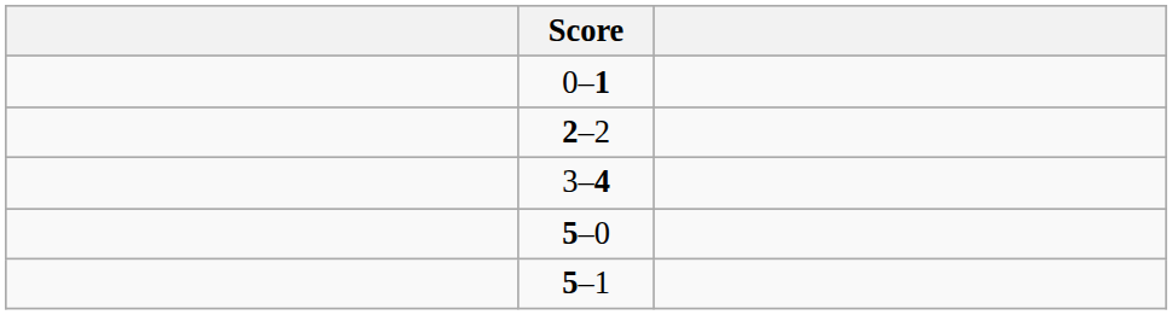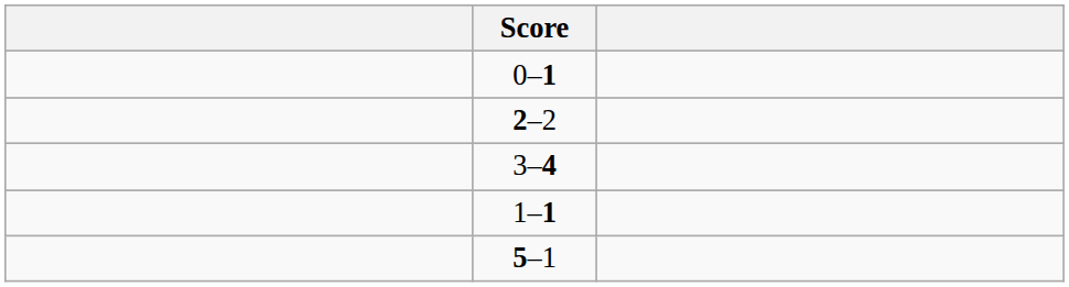- row: 5–0
+ row: 1–1
